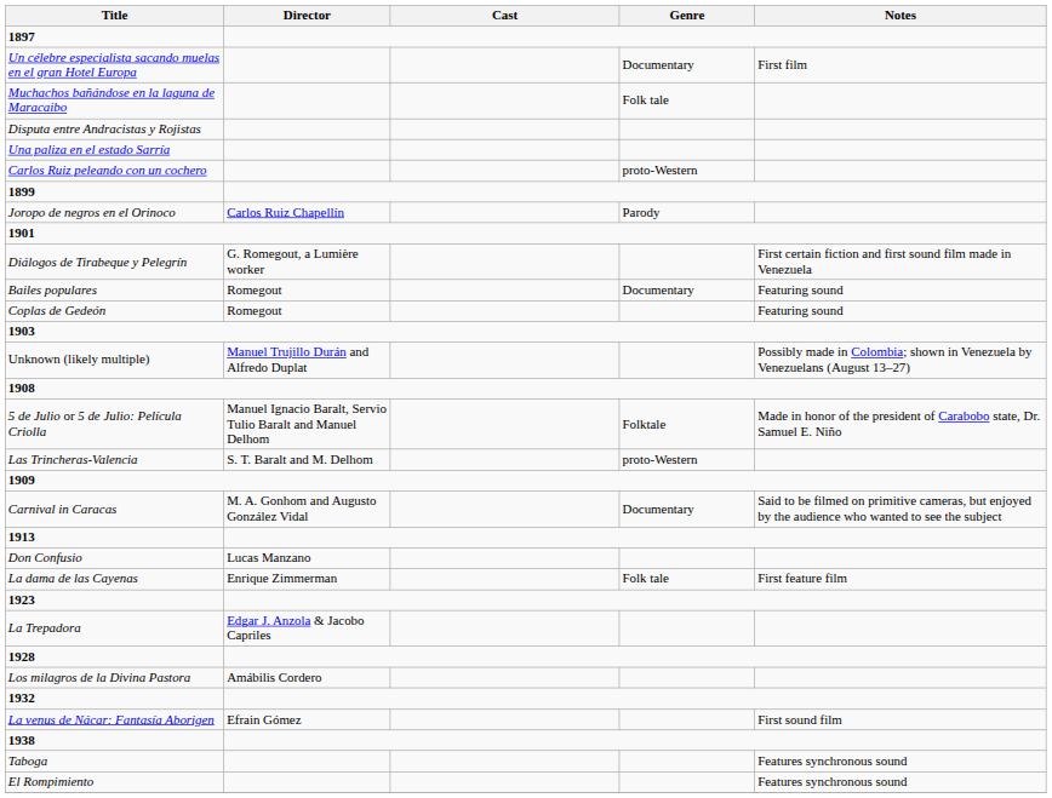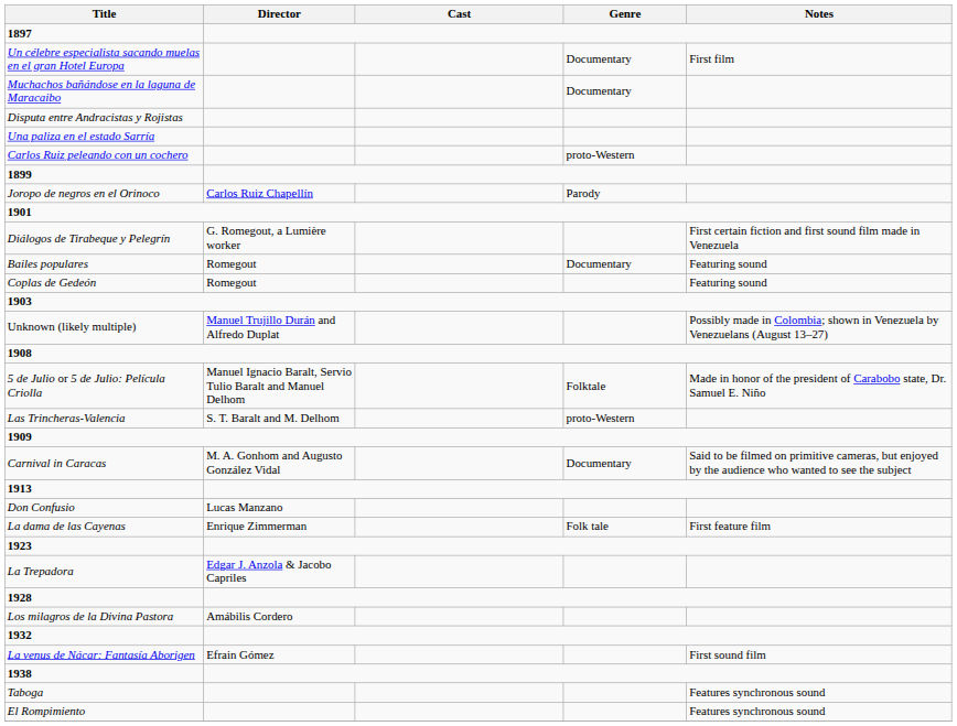Muchachos bañándose en la laguna de Maracaibo | Genre: Folk tale -> Documentary
